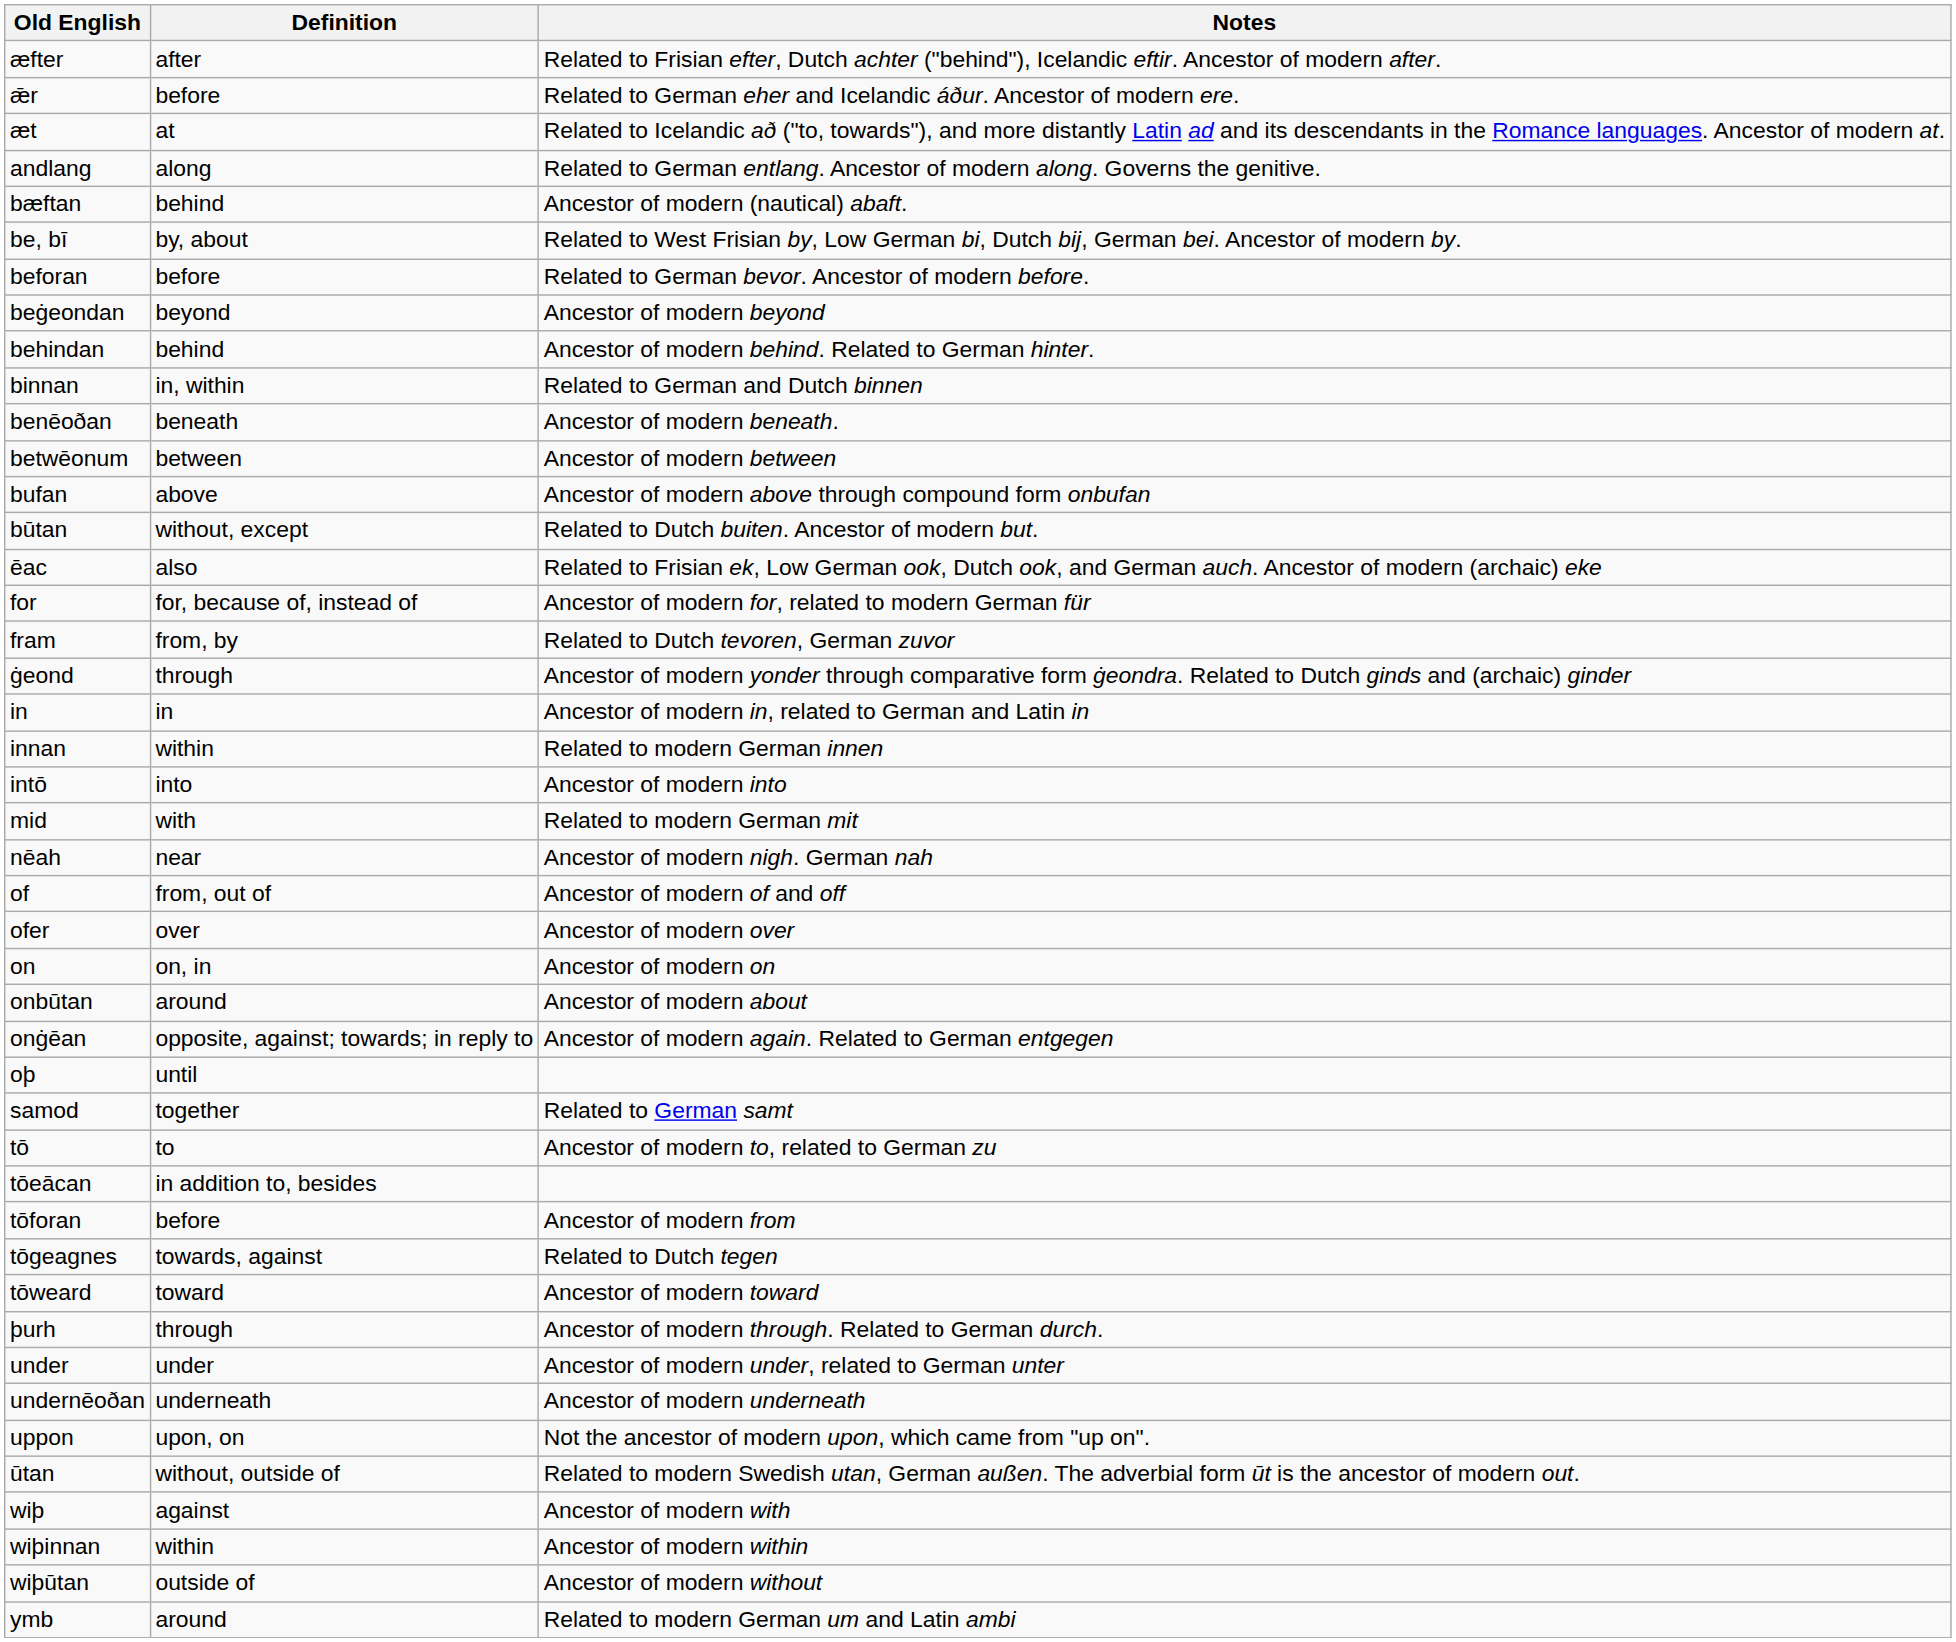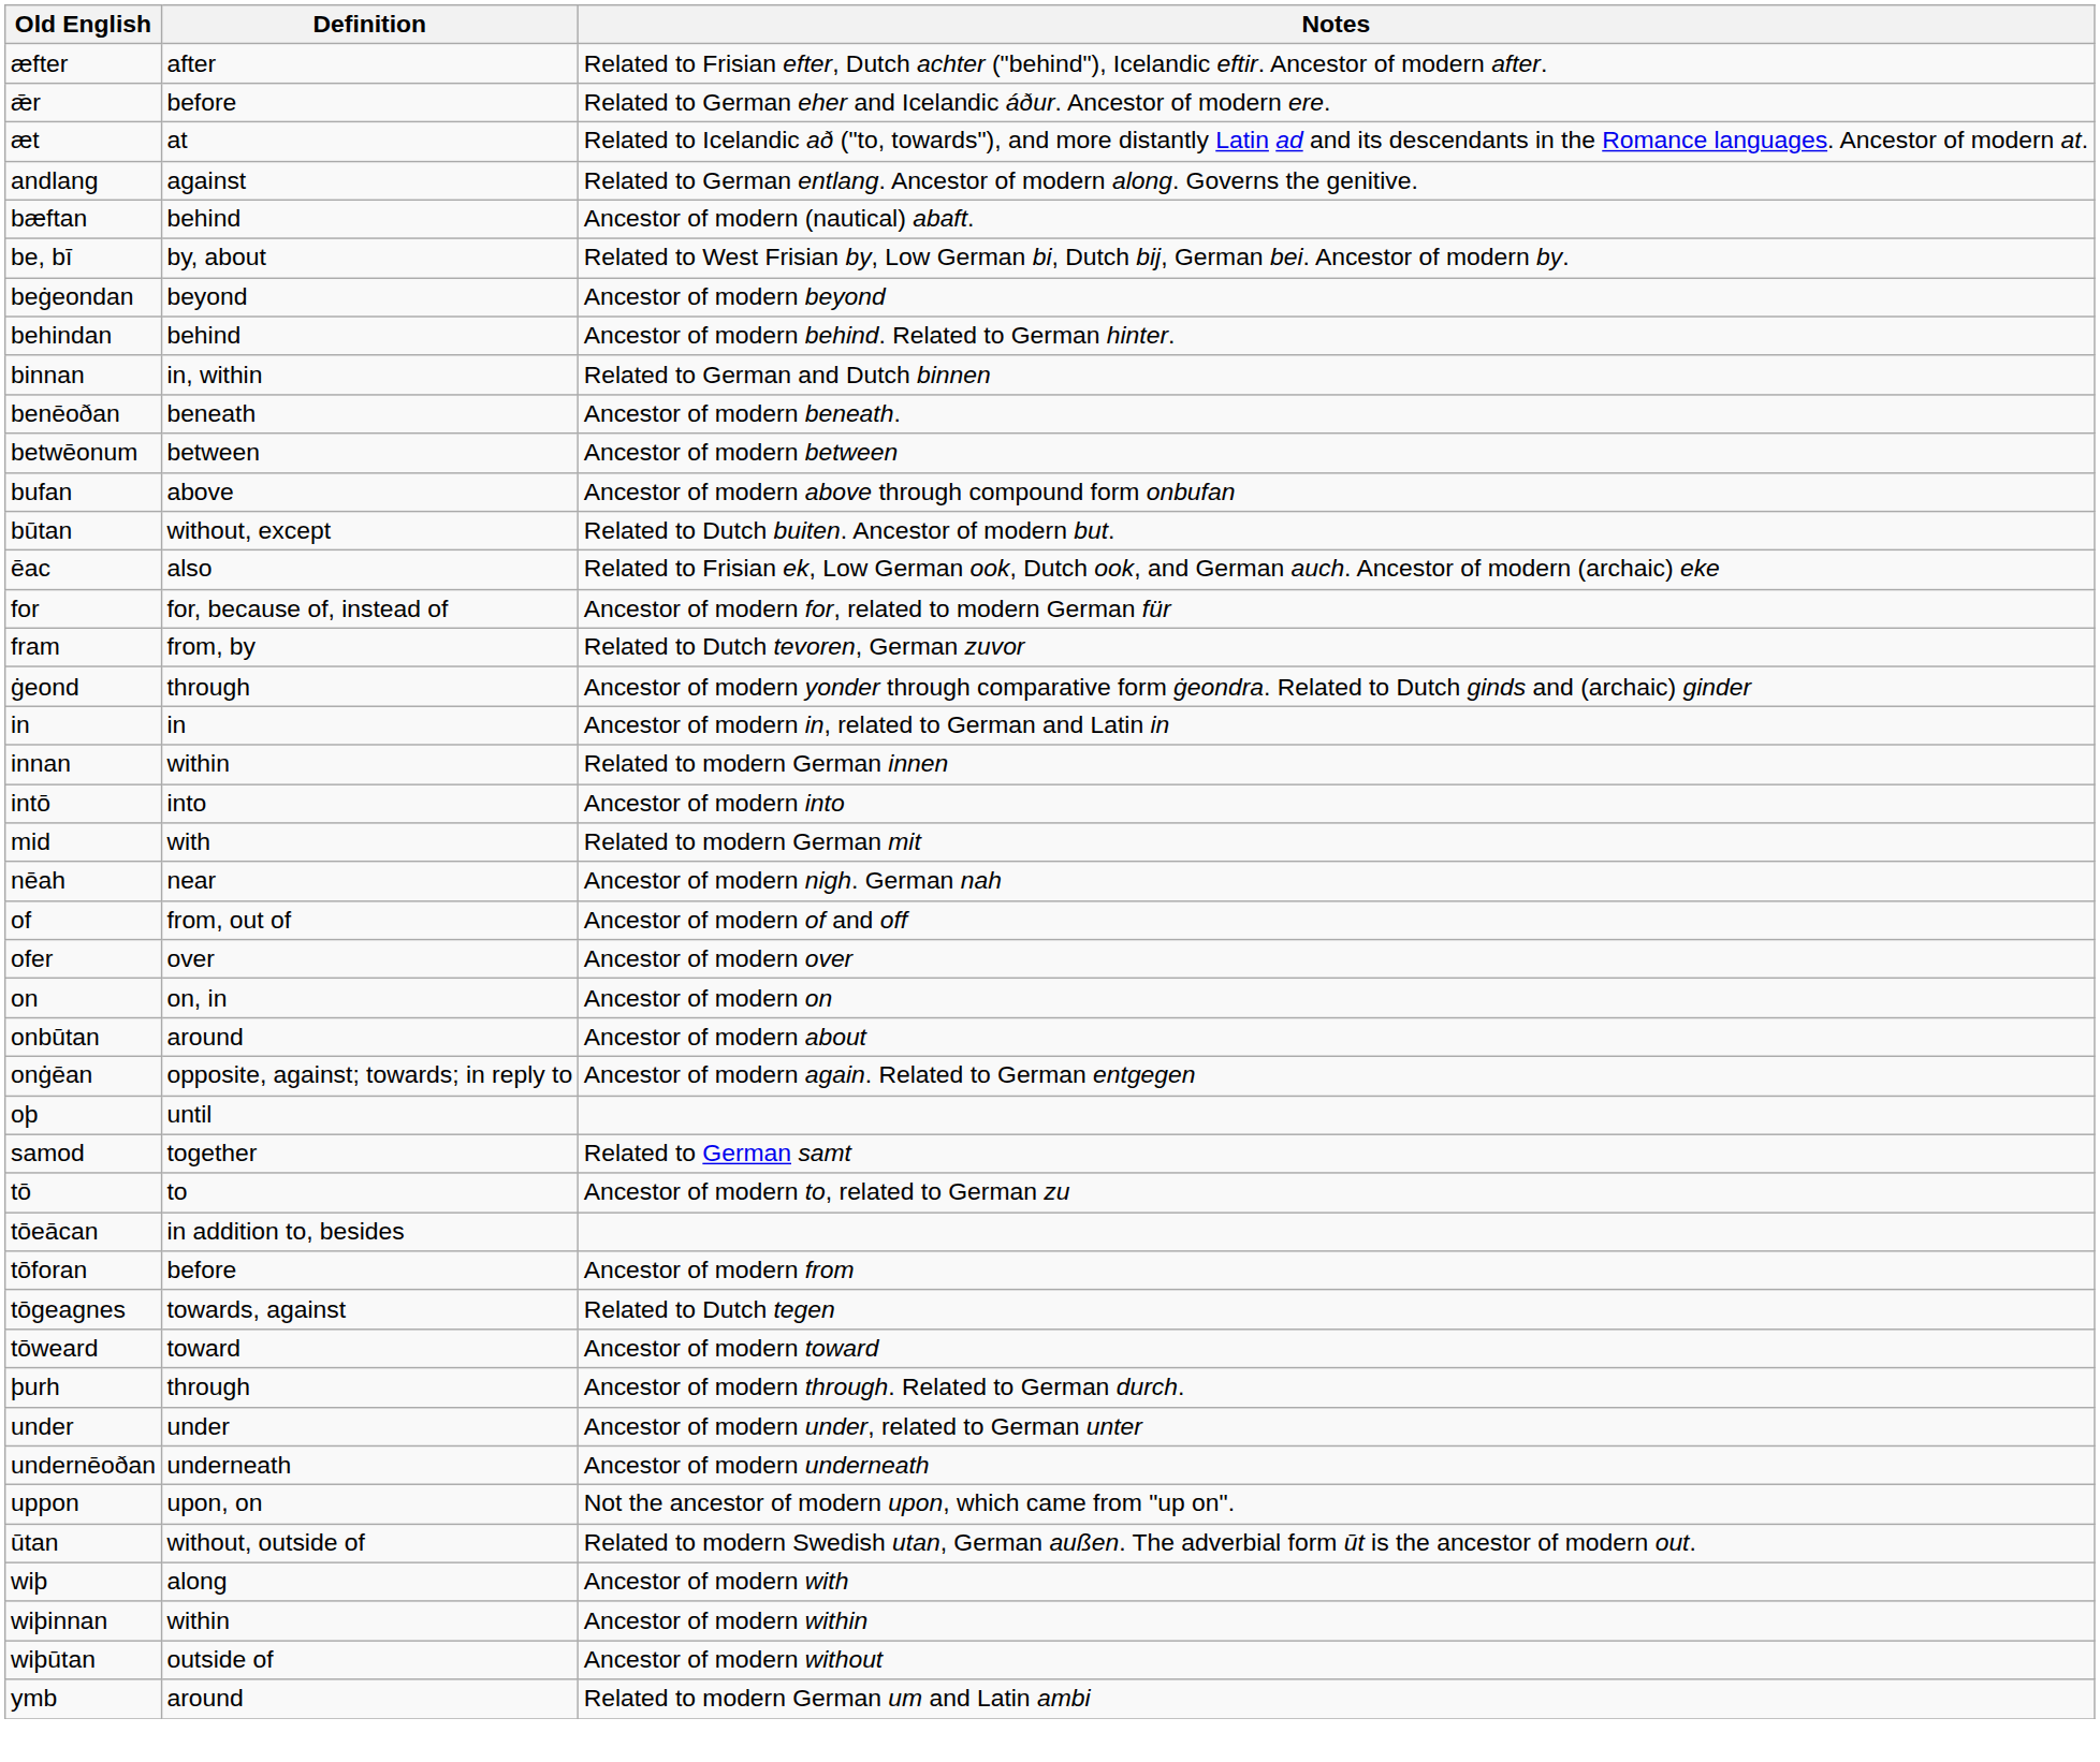andlang | Definition: along -> against
- row: beforan | before | Related to German bevor. Ancestor of modern before.
wiþ | Definition: against -> along
